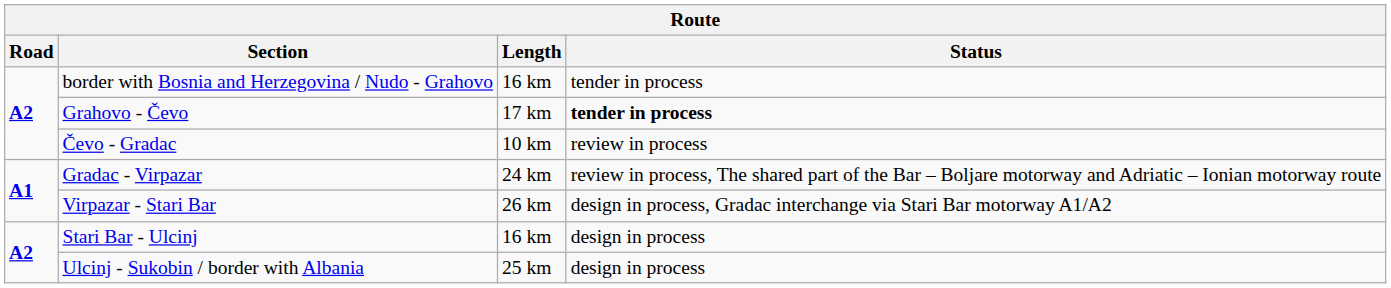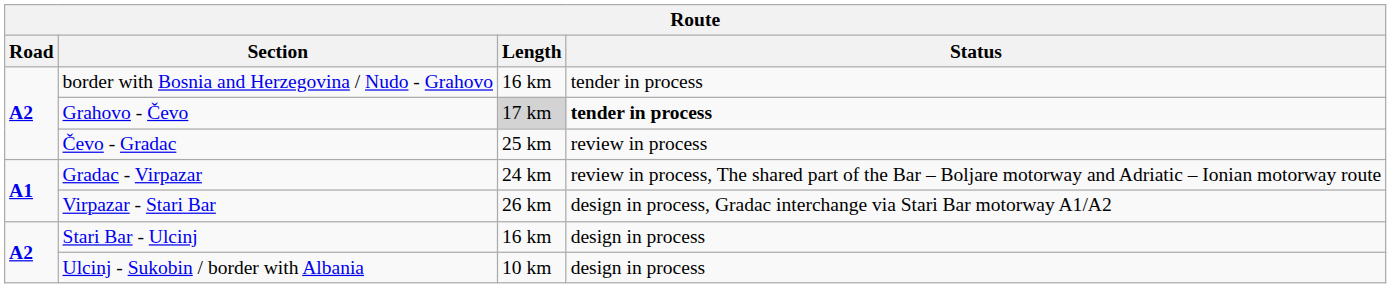Grahovo - Čevo | Length: no background -> lightgrey background
Čevo - Gradac | Length: 10 km -> 25 km
Ulcinj - Sukobin / border with Albania | Length: 25 km -> 10 km
